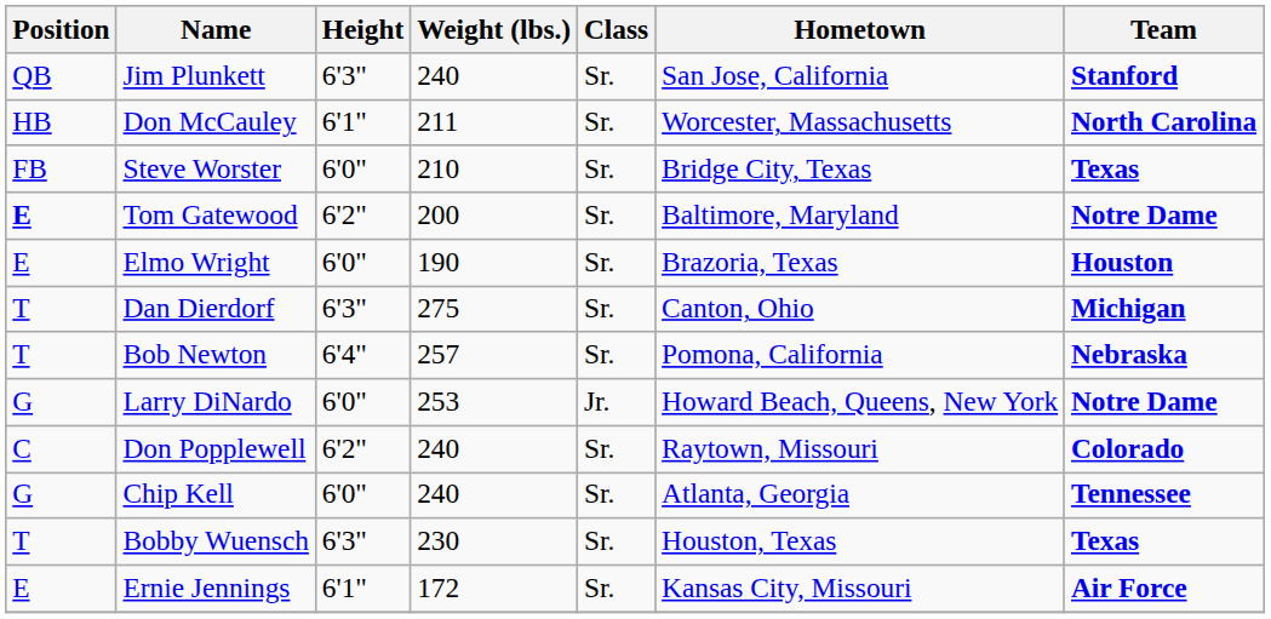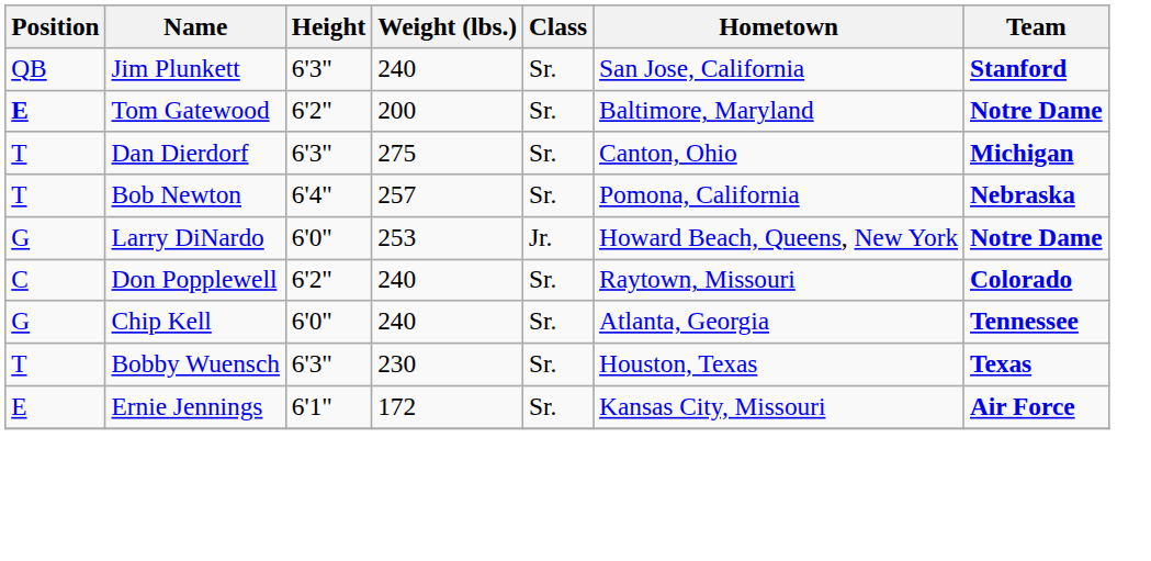- row: HB | Don McCauley | 6'1" | 211 | Sr. | Worcester, Massachusetts | North Carolina
- row: FB | Steve Worster | 6'0" | 210 | Sr. | Bridge City, Texas | Texas
- row: E | Elmo Wright | 6'0" | 190 | Sr. | Brazoria, Texas | Houston
